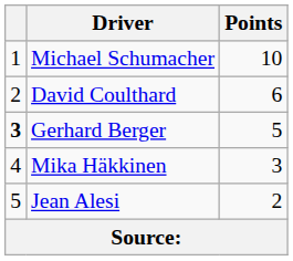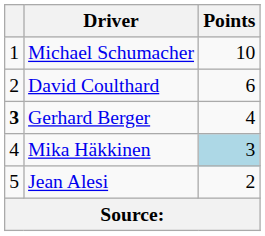Gerhard Berger | Points: 5 -> 4
Mika Häkkinen | Points: no background -> lightblue background
